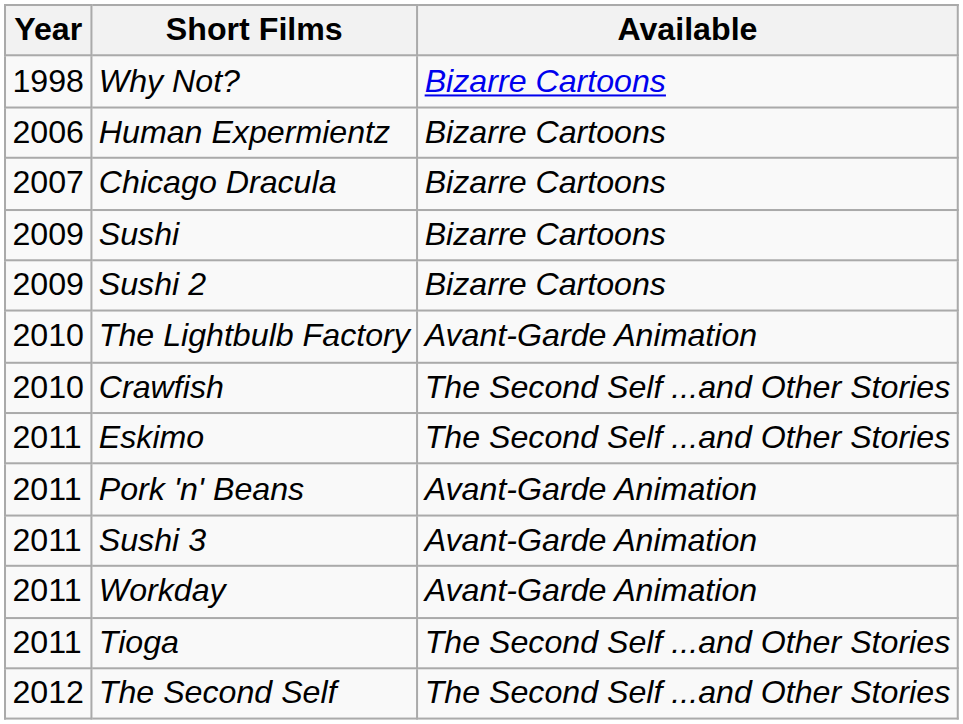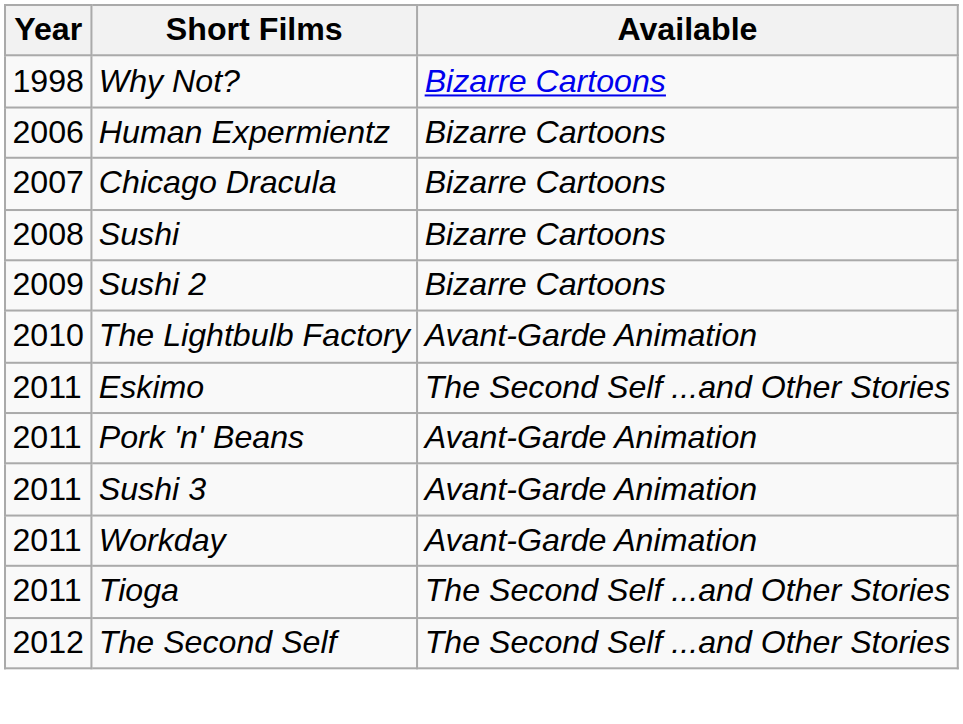Sushi | Year: 2009 -> 2008
- row: 2010 | Crawfish | The Second Self ...and Other Stories
